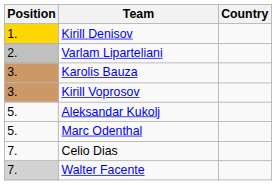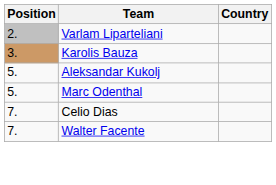- row: 1. | Kirill Denisov
- row: 3. | Kirill Voprosov
Walter Facente | Position: lightgrey background -> no background
